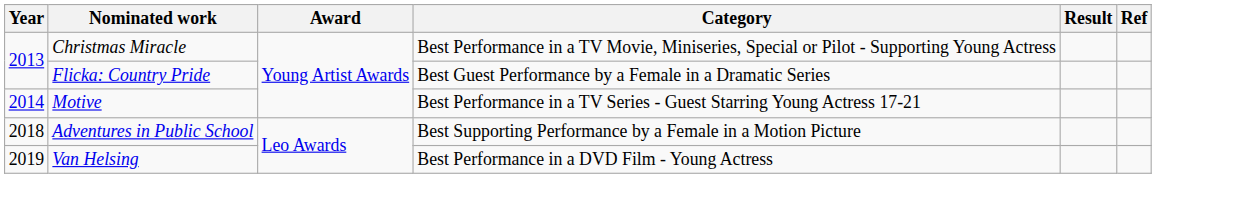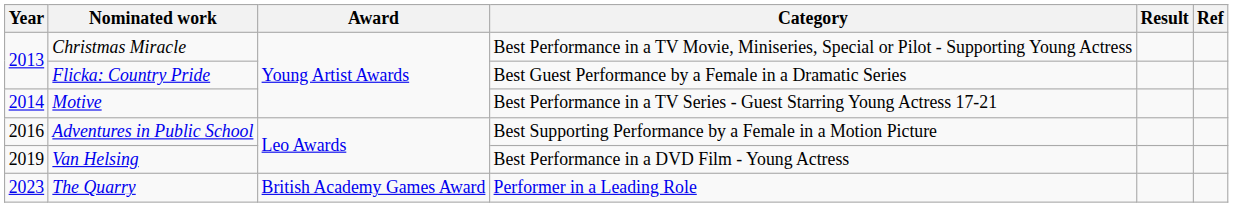Adventures in Public School | Year: 2018 -> 2016
+ row: 2023 | The Quarry | British Academy Games Award | Performer in a Leading Role
